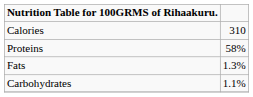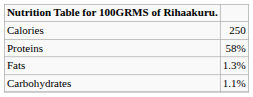Calories | column 2: 310 -> 250
